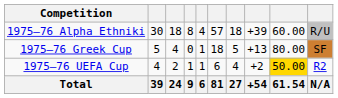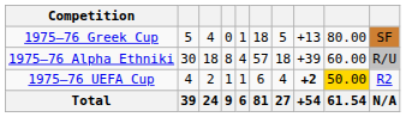rows swapped: 1975–76 Alpha Ethniki <-> 1975–76 Greek Cup
1975–76 UEFA Cup | column 8: normal -> bold
